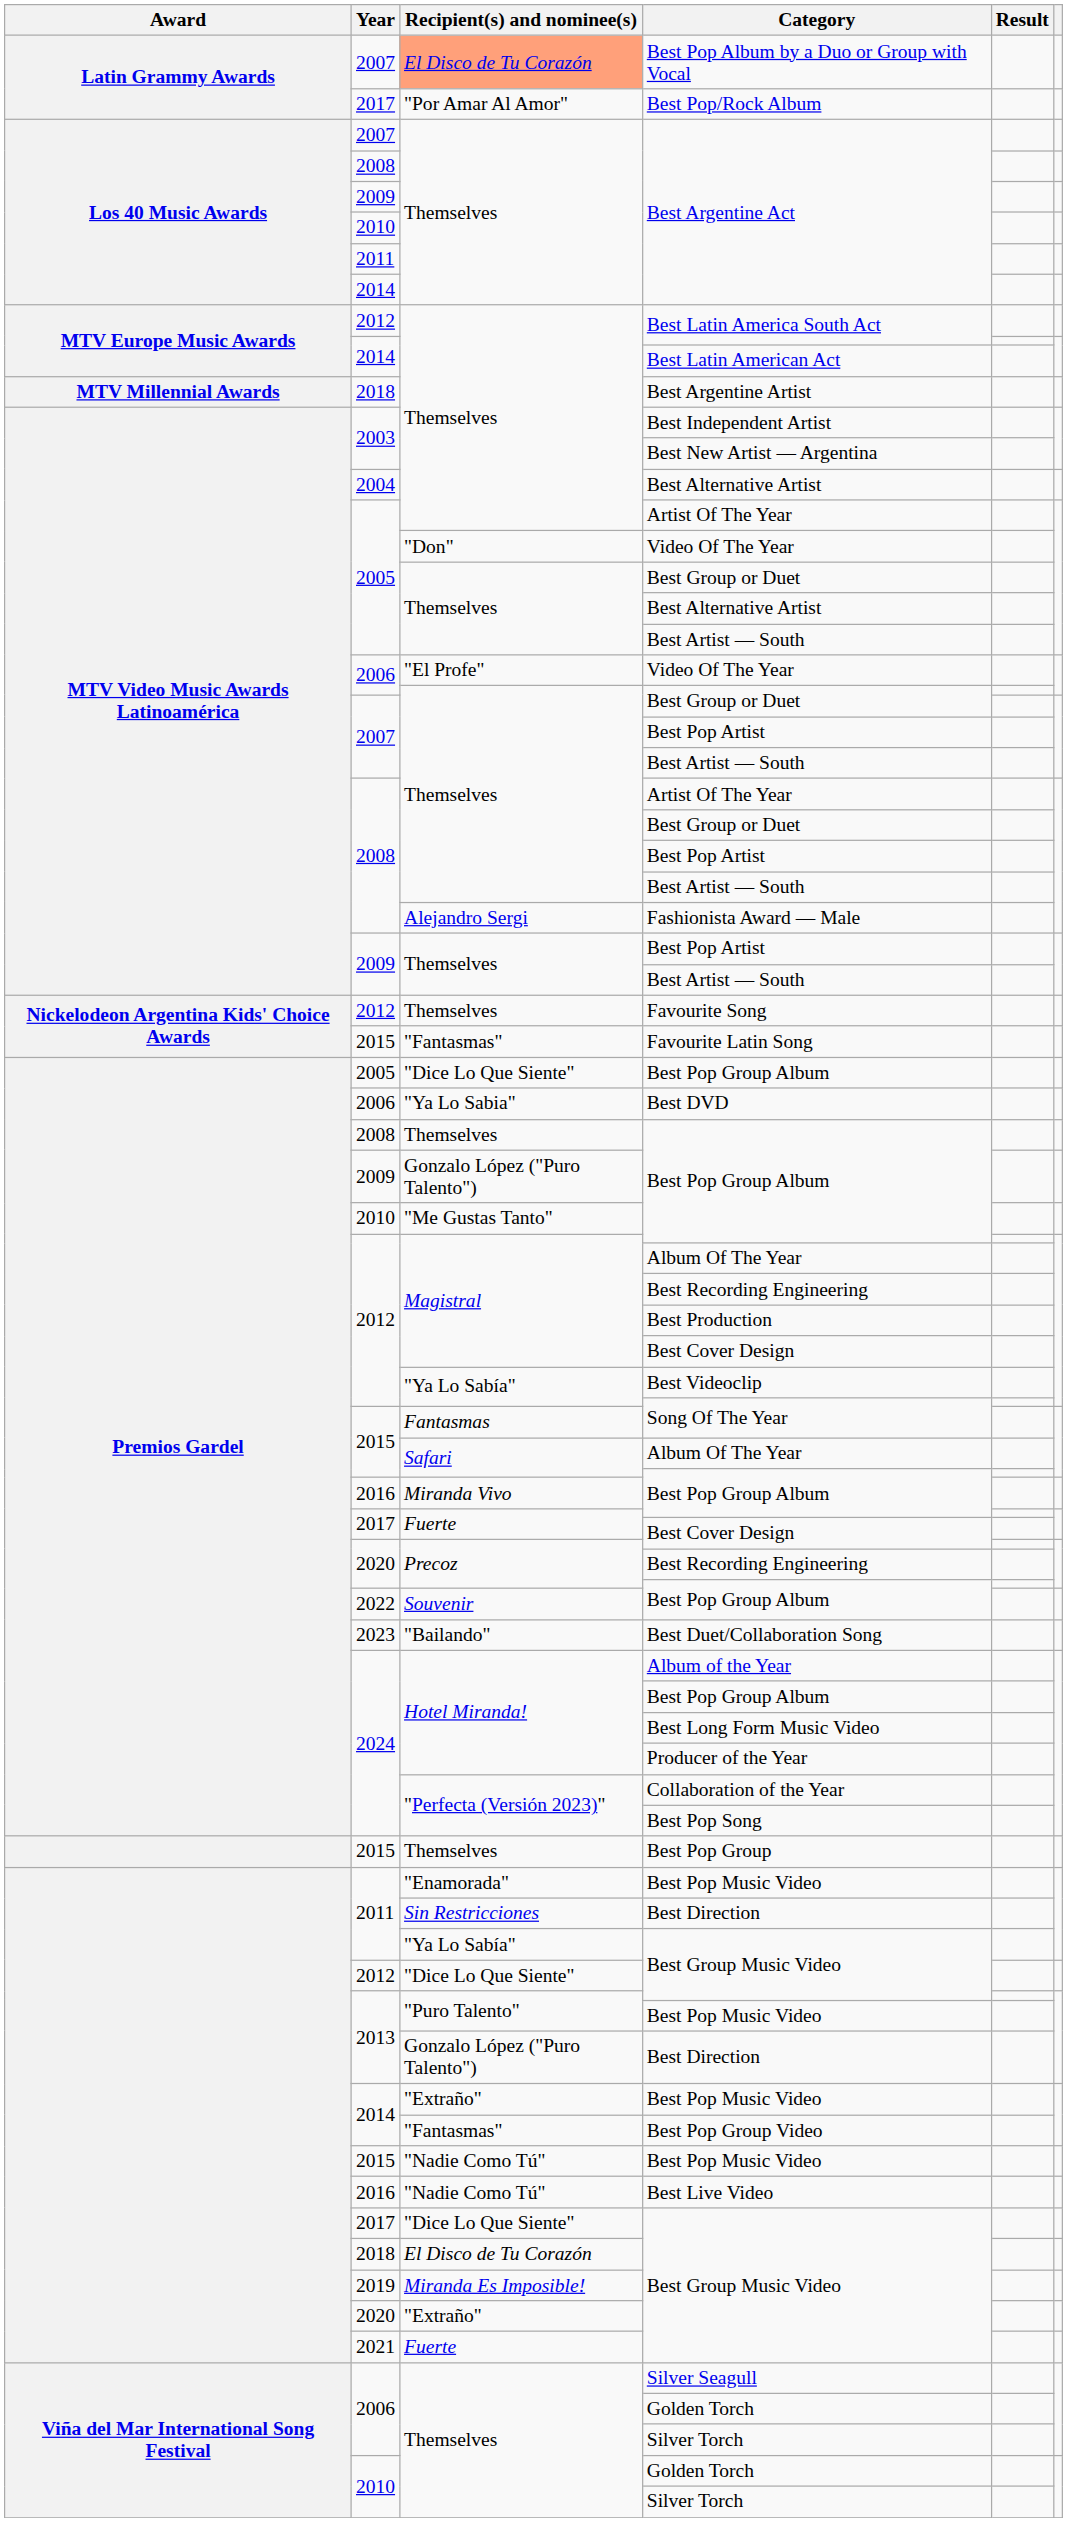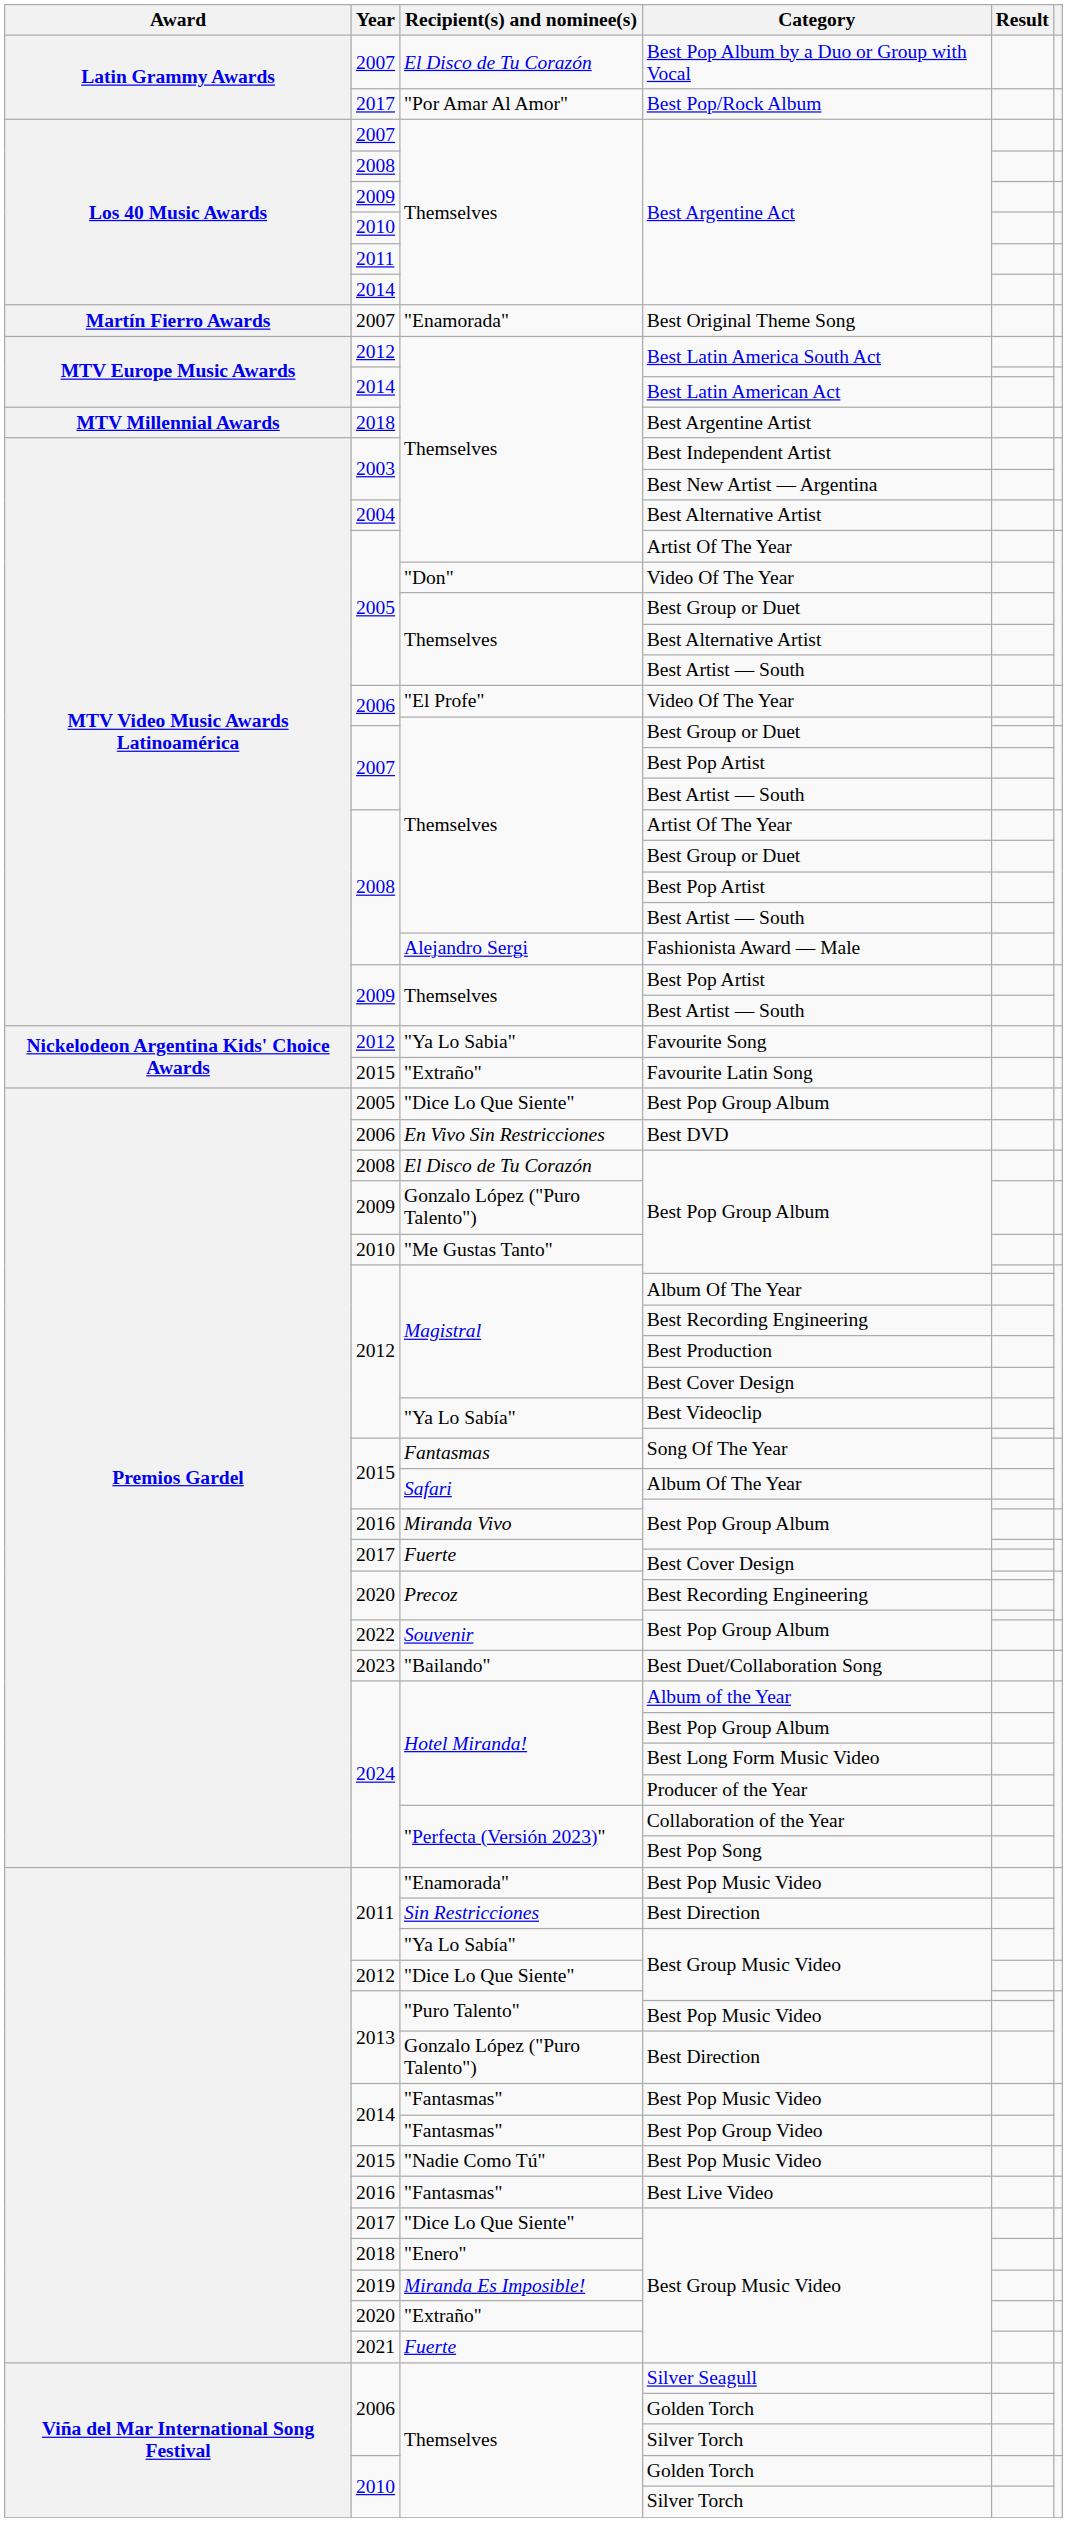Best Pop Album by a Duo or Group with Vocal | Recipient(s) and nominee(s): lightsalmon background -> no background
+ row: Martín Fierro Awards | 2007 | "Enamorada" | Best Original Theme Song
Favourite Song | Recipient(s) and nominee(s): Themselves -> "Ya Lo Sabia"
Favourite Latin Song | Recipient(s) and nominee(s): "Fantasmas" -> "Extraño"
Best DVD | Recipient(s) and nominee(s): "Ya Lo Sabia" -> En Vivo Sin Restricciones
2008 / Best Pop Group Album | Recipient(s) and nominee(s): Themselves -> El Disco de Tu Corazón
- row: 2015 | Themselves | Best Pop Group
2014 / Best Pop Music Video | Recipient(s) and nominee(s): "Extraño" -> "Fantasmas"
Best Live Video | Recipient(s) and nominee(s): "Nadie Como Tú" -> "Fantasmas"
2018 / Best Group Music Video | Recipient(s) and nominee(s): El Disco de Tu Corazón -> "Enero"
